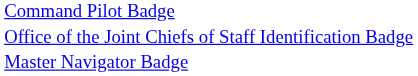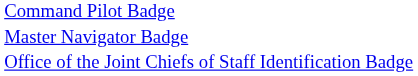rows swapped: Master Navigator Badge <-> Office of the Joint Chiefs of Staff Identification Badge
